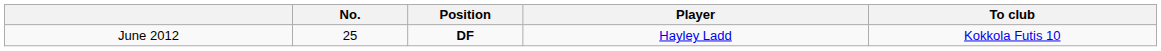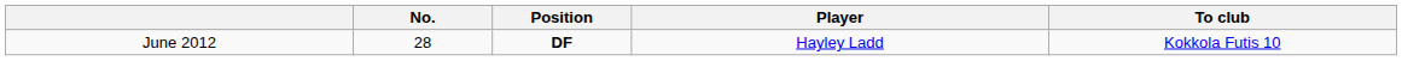June 2012 | No.: 25 -> 28
